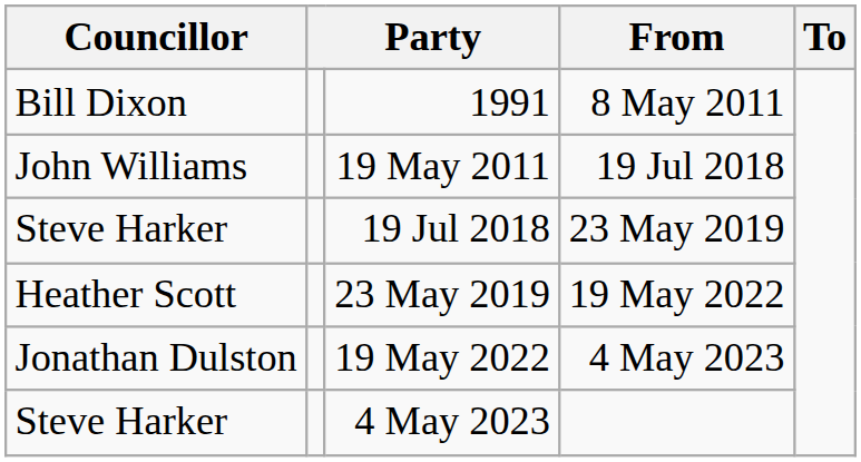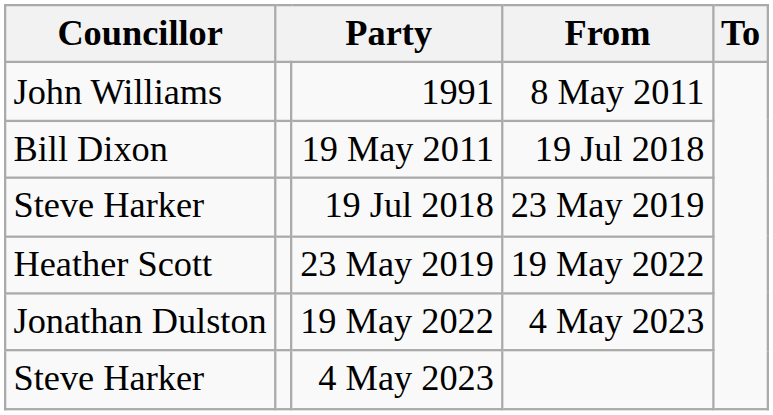1991 | Councillor: Bill Dixon -> John Williams
19 May 2011 | Councillor: John Williams -> Bill Dixon
